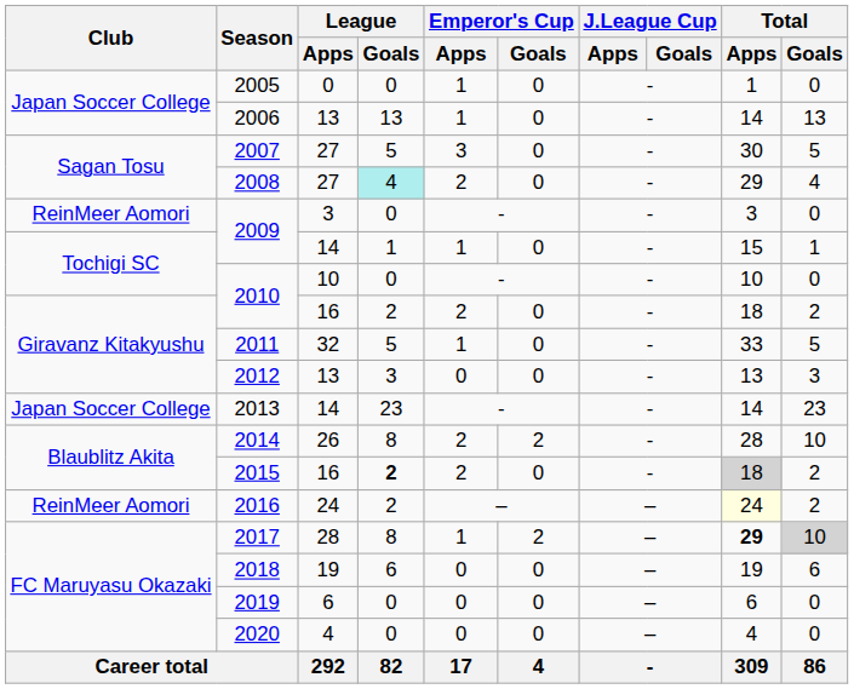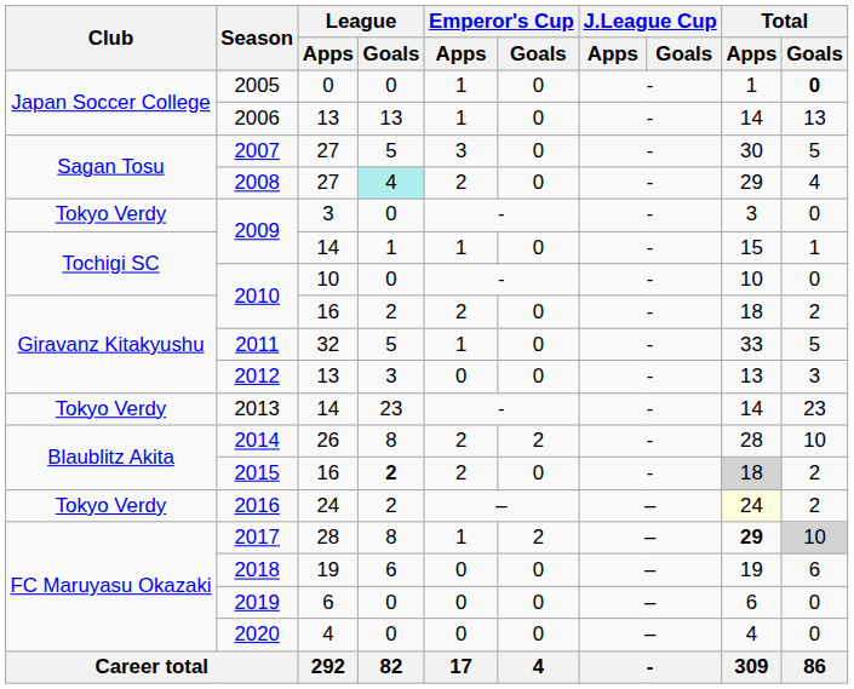2005 | Total / Goals: normal -> bold
2009 / 3 | Club: ReinMeer Aomori -> Tokyo Verdy
2013 | Club: Japan Soccer College -> Tokyo Verdy
2016 | Club: ReinMeer Aomori -> Tokyo Verdy
